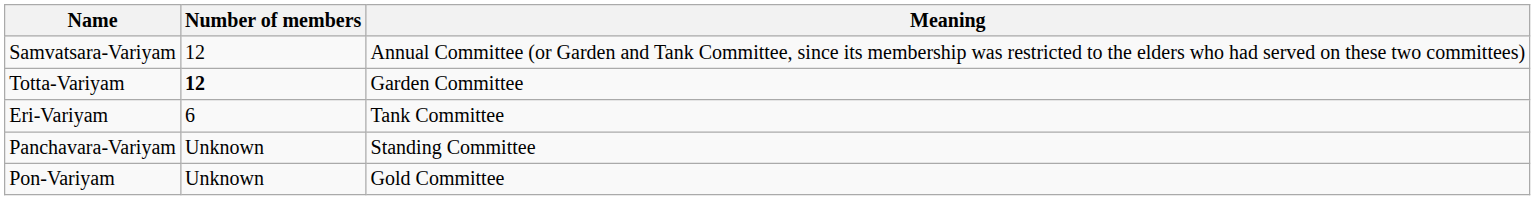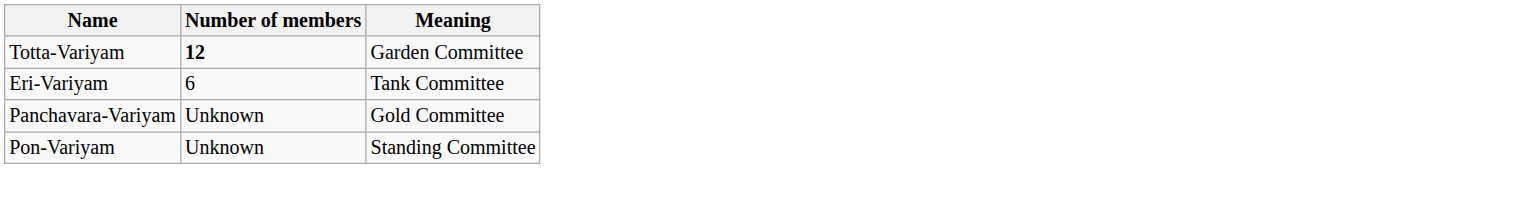- row: Samvatsara-Variyam | 12 | Annual Committee (or Garden and Tank Committee, since its membership was restricted to the elders who had served on these two committees)
Panchavara-Variyam | Meaning: Standing Committee -> Gold Committee
Pon-Variyam | Meaning: Gold Committee -> Standing Committee
